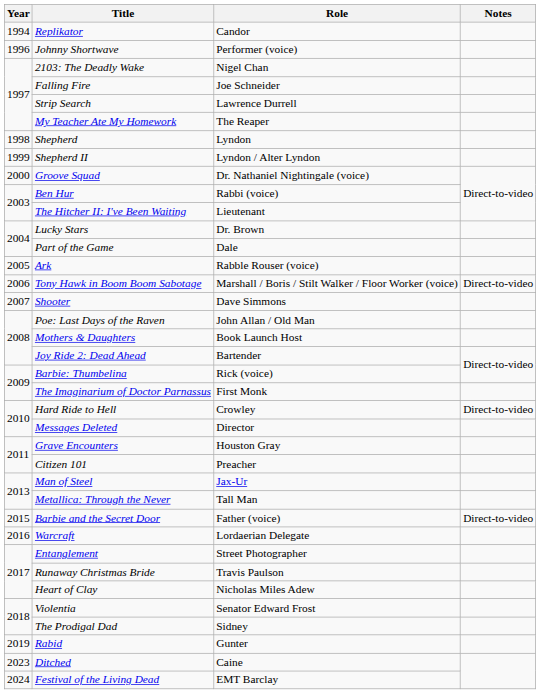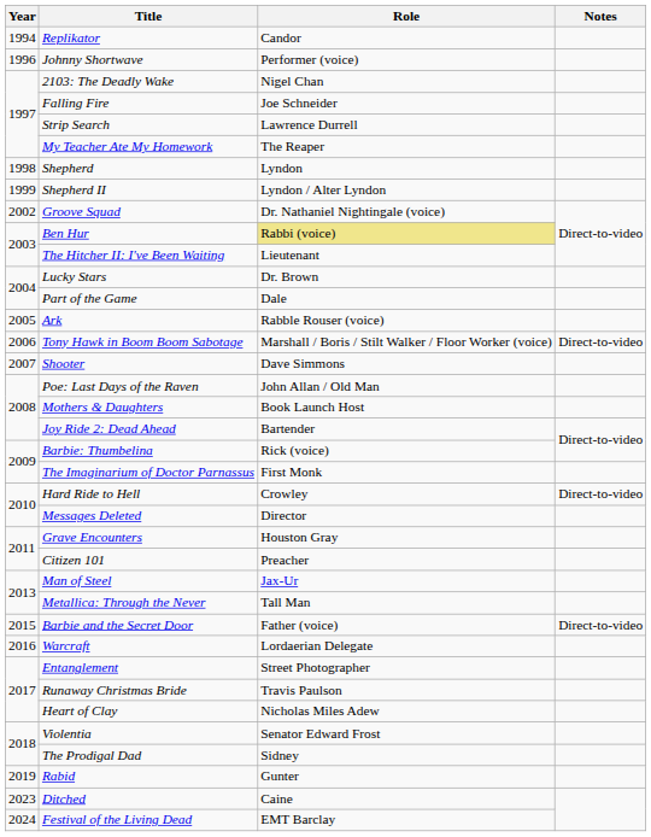Groove Squad | Year: 2000 -> 2002
Ben Hur | Role: no background -> khaki background
